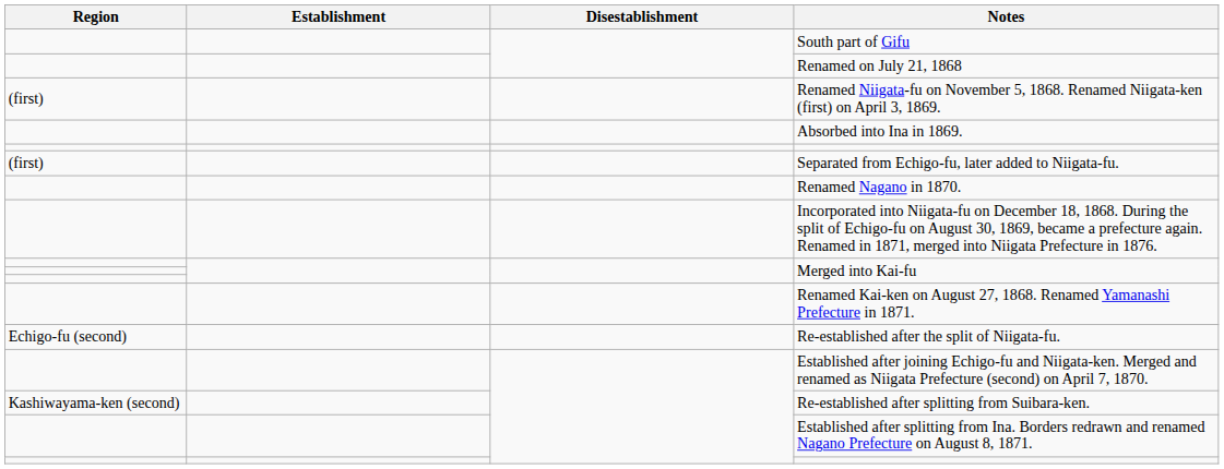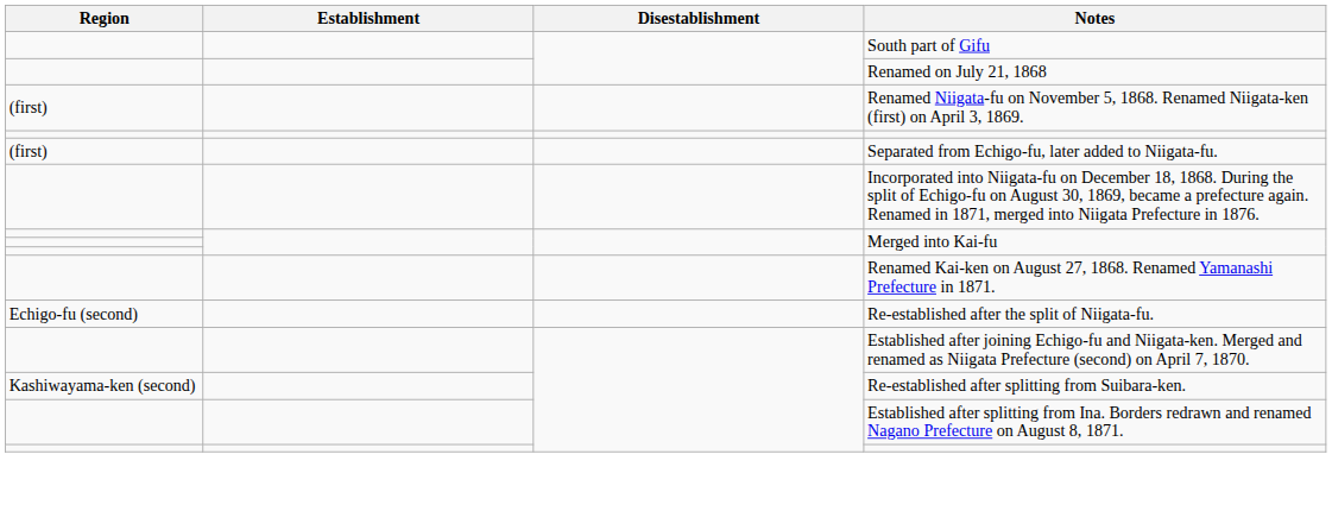- row: Absorbed into Ina in 1869.
- row: Renamed Nagano in 1870.
